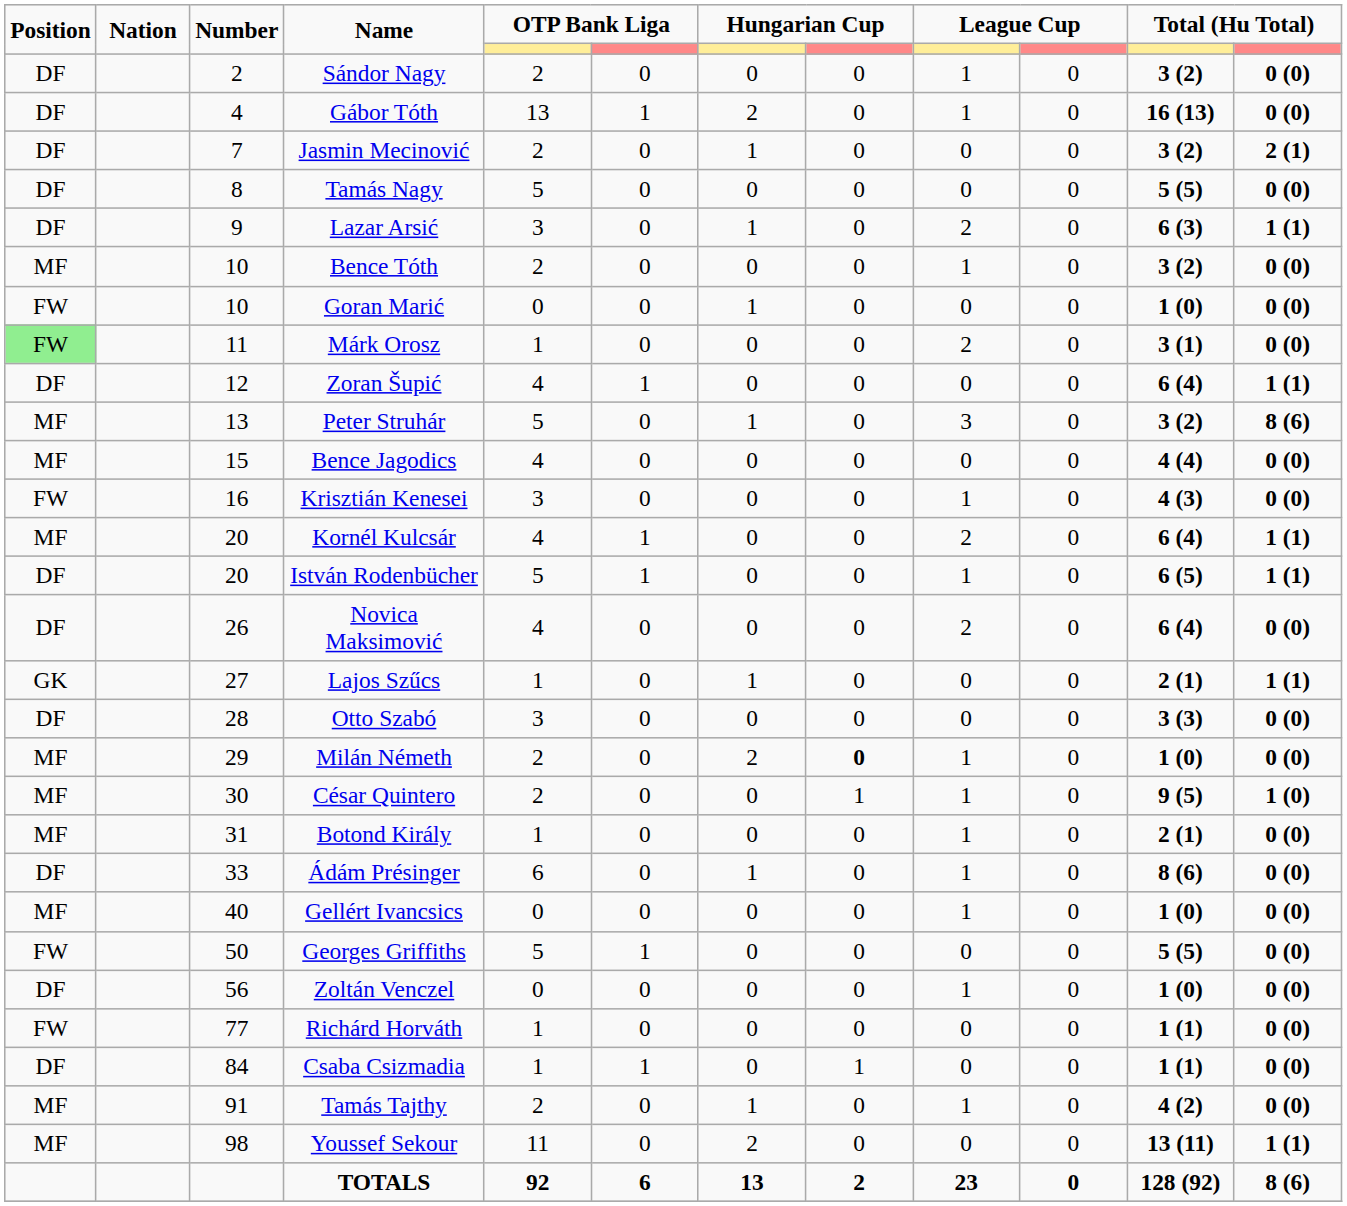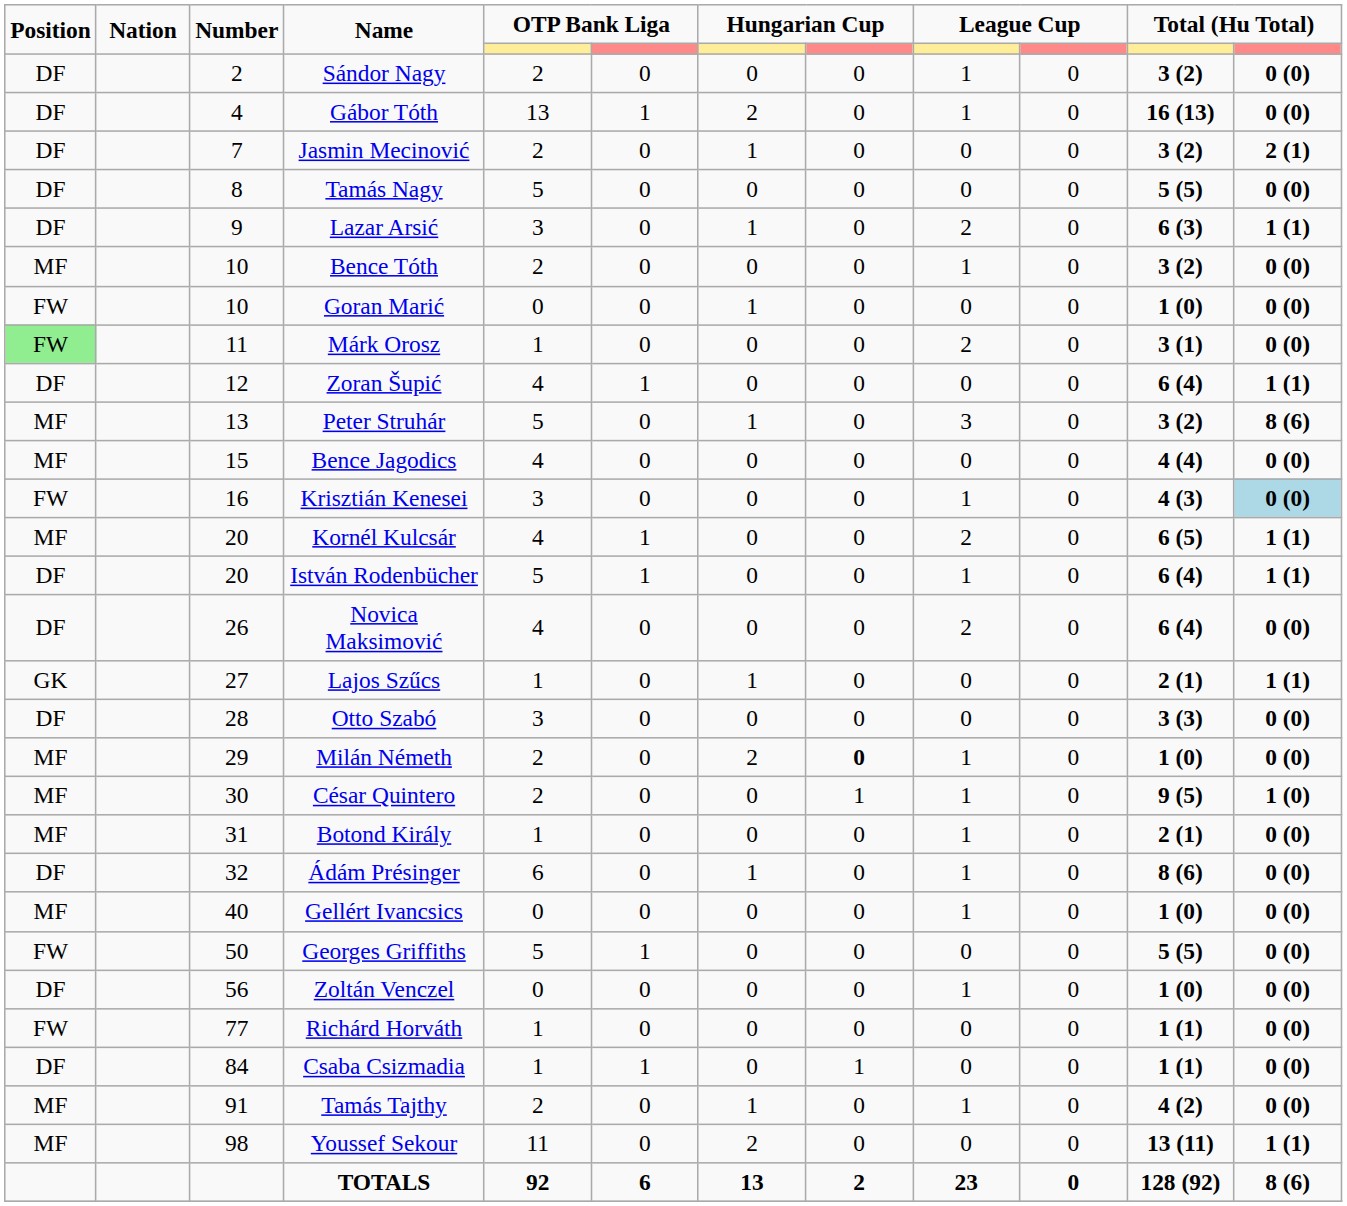Krisztián Kenesei | column 12: no background -> lightblue background
Kornél Kulcsár | column 11: 6 (4) -> 6 (5)
István Rodenbücher | column 11: 6 (5) -> 6 (4)
Ádám Présinger | Number: 33 -> 32
